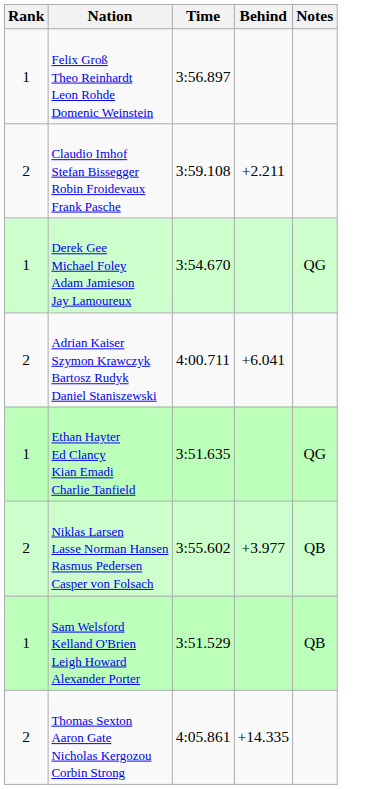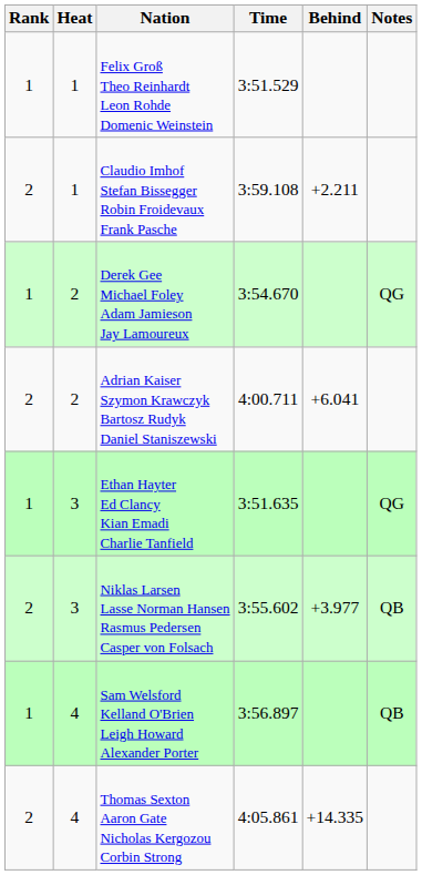+ column: Heat | 1 | 1 | 2 | 2 | 3 | 3 | 4 | 4
Felix Groß Theo Reinhardt Leon Rohde Domenic Weinstein | Time: 3:56.897 -> 3:51.529
Sam Welsford Kelland O'Brien Leigh Howard Alexander Porter | Time: 3:51.529 -> 3:56.897
